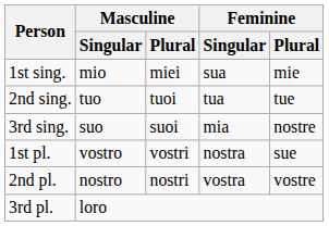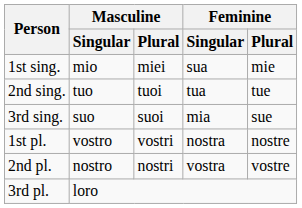3rd sing. | Feminine / Plural: nostre -> sue
1st pl. | Feminine / Plural: sue -> nostre
